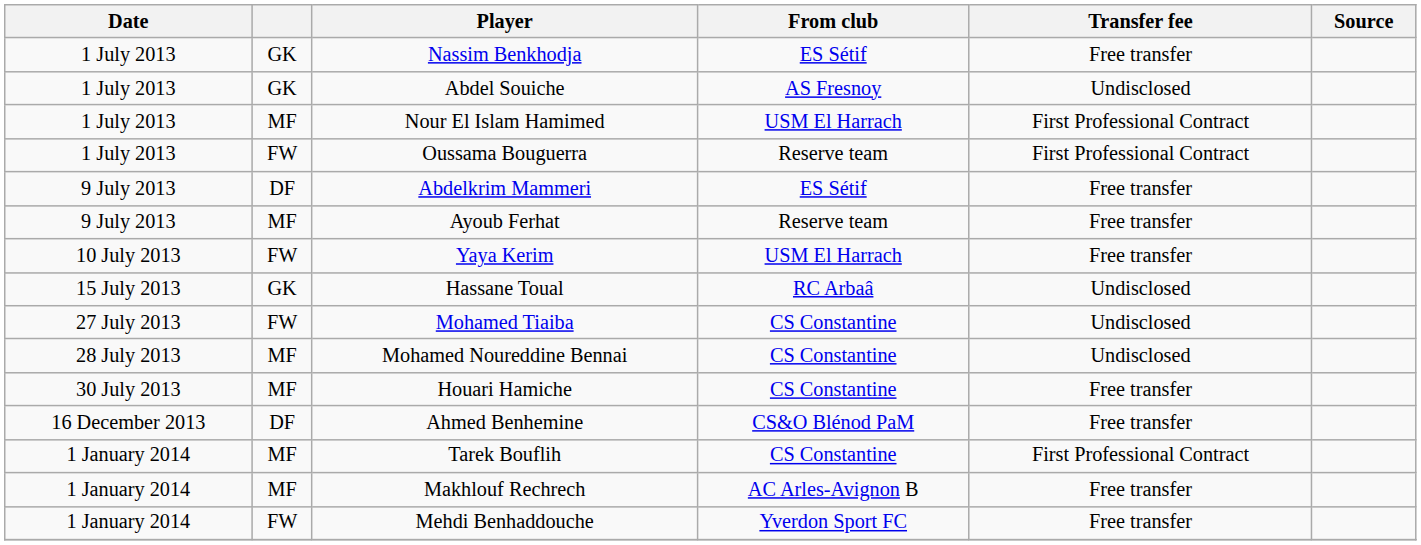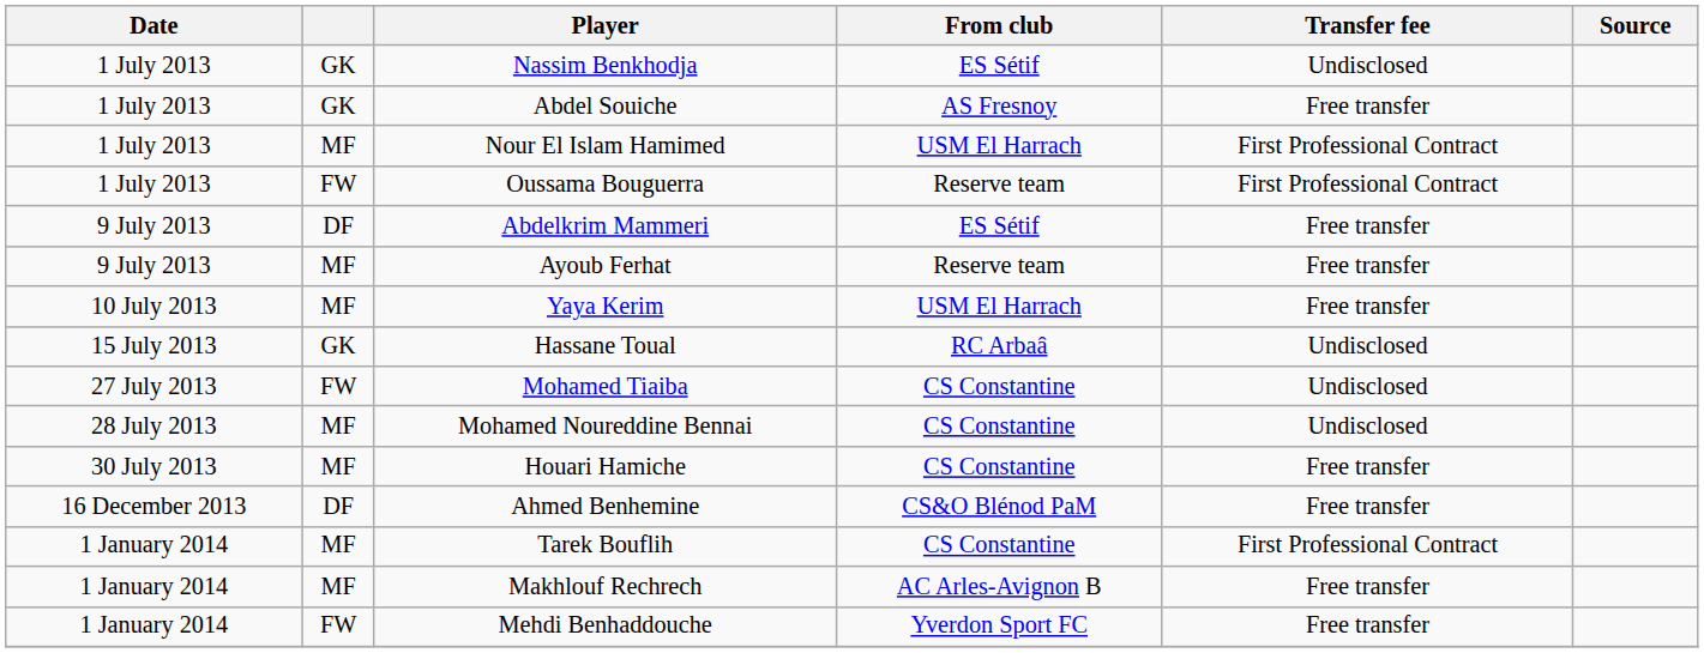Nassim Benkhodja | Transfer fee: Free transfer -> Undisclosed
Abdel Souiche | Transfer fee: Undisclosed -> Free transfer
Yaya Kerim | column 2: FW -> MF
